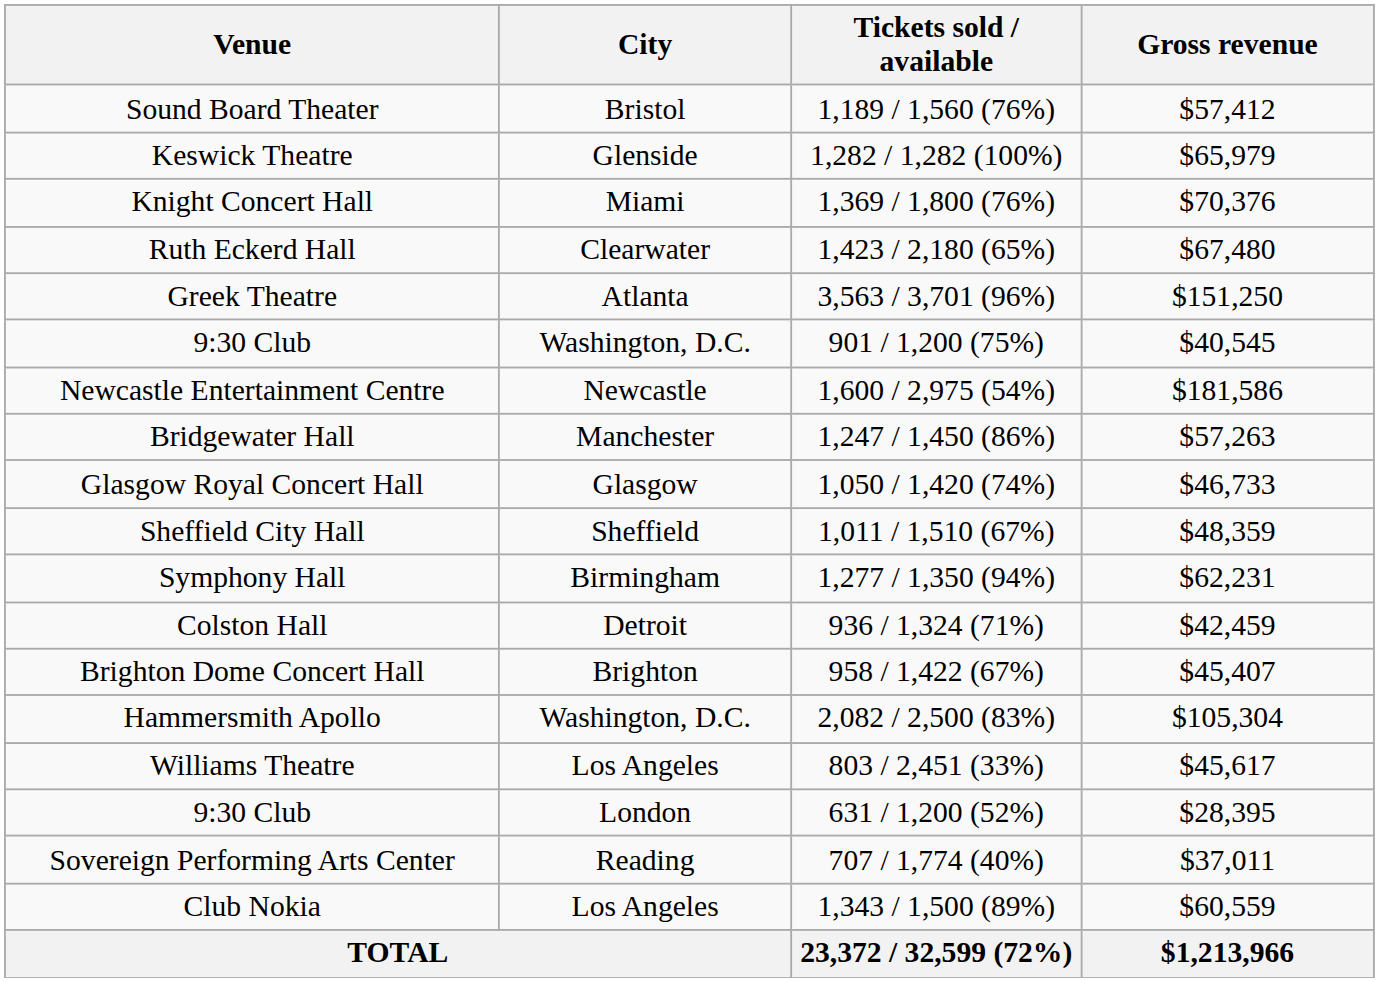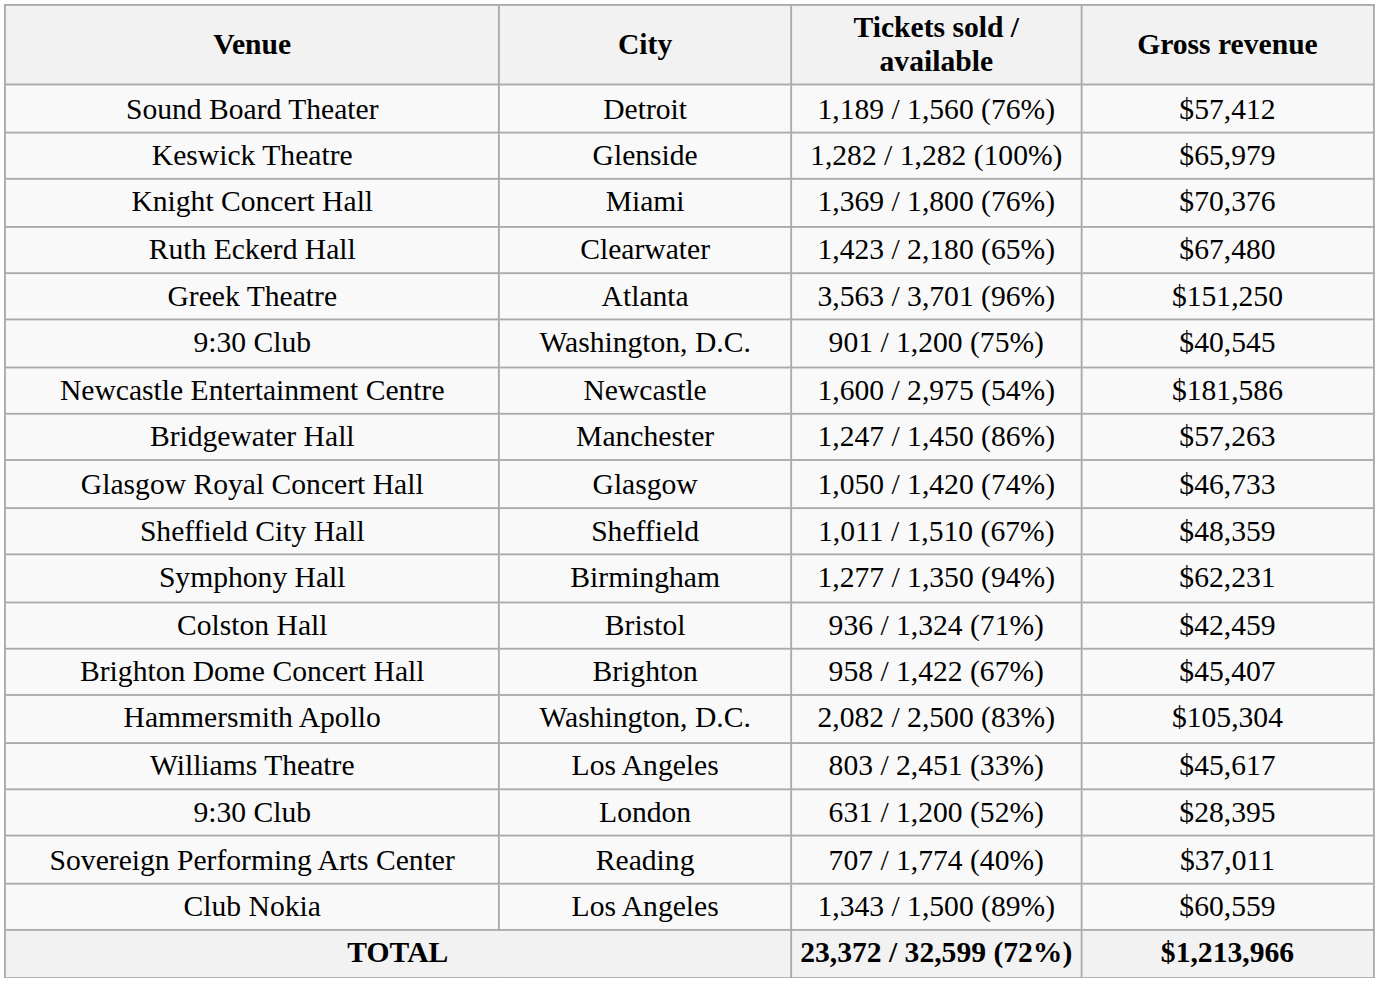Sound Board Theater | City: Bristol -> Detroit
Colston Hall | City: Detroit -> Bristol
